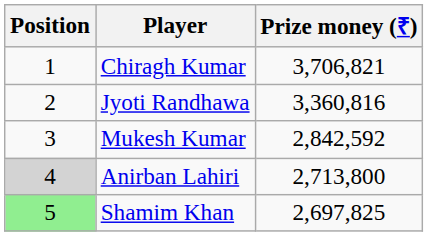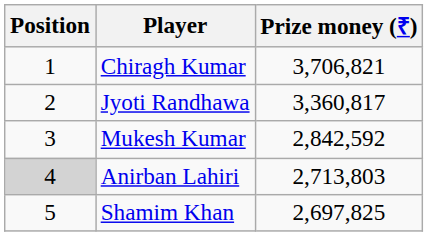Jyoti Randhawa | Prize money (₹): 3,360,816 -> 3,360,817
Anirban Lahiri | Prize money (₹): 2,713,800 -> 2,713,803
Shamim Khan | Position: lightgreen background -> no background
